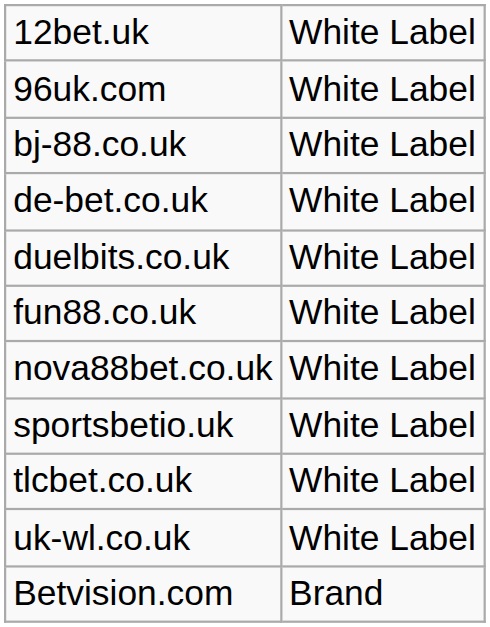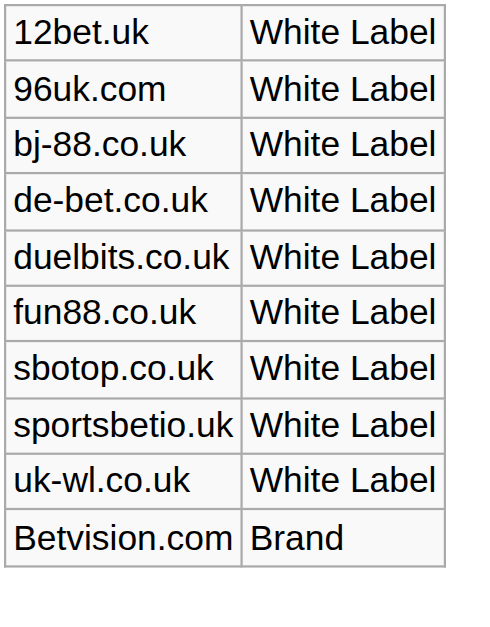- row: nova88bet.co.uk | White Label
+ row: sbotop.co.uk | White Label
- row: tlcbet.co.uk | White Label
